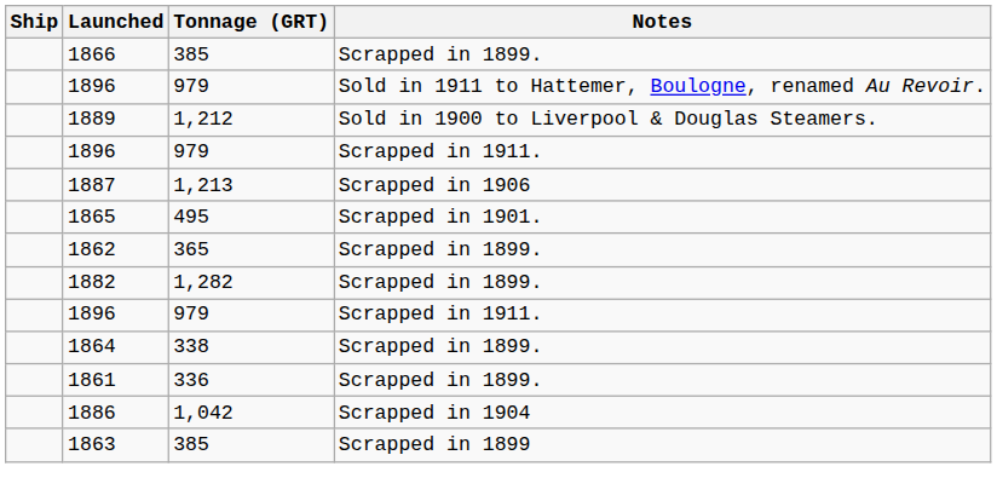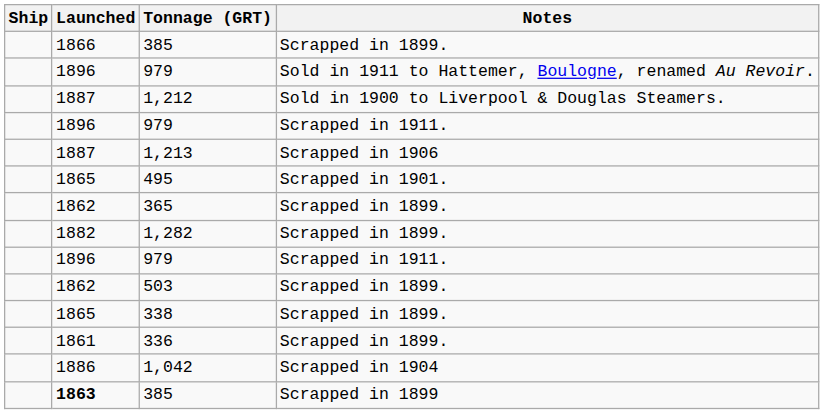1,212 | Launched: 1889 -> 1887
+ row: 1862 | 503 | Scrapped in 1899.
338 | Launched: 1864 -> 1865
385 / Scrapped in 1899 | Launched: normal -> bold
